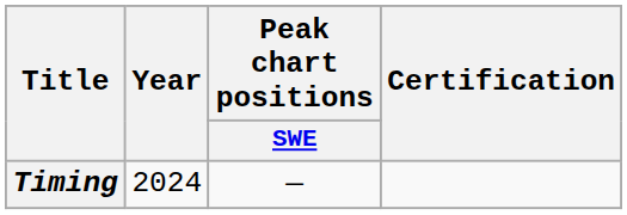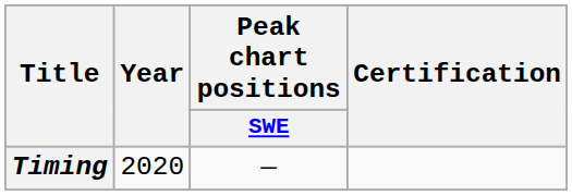Timing | Year: 2024 -> 2020
